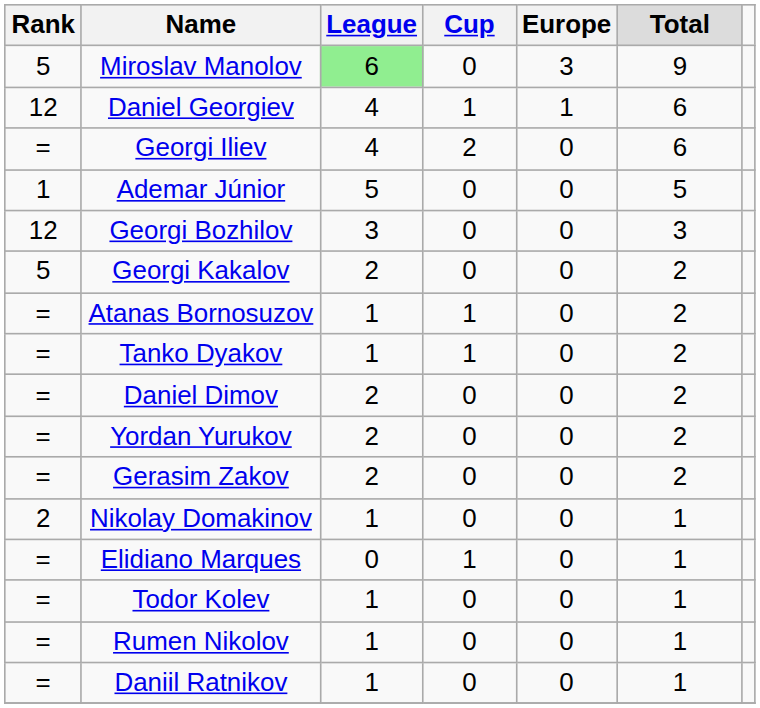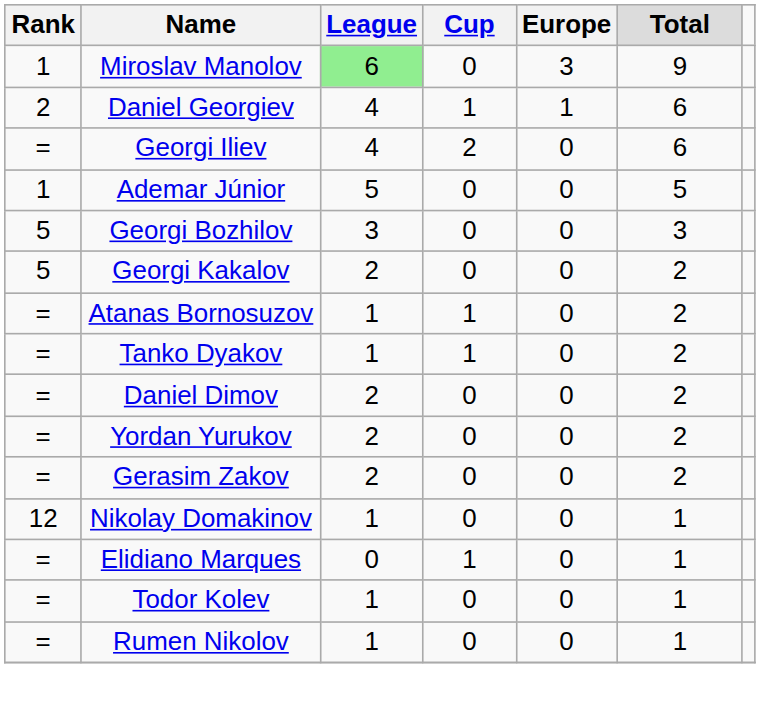Miroslav Manolov | Rank: 5 -> 1
Daniel Georgiev | Rank: 12 -> 2
Georgi Bozhilov | Rank: 12 -> 5
Nikolay Domakinov | Rank: 2 -> 12
- row: = | Daniil Ratnikov | 1 | 0 | 0 | 1
